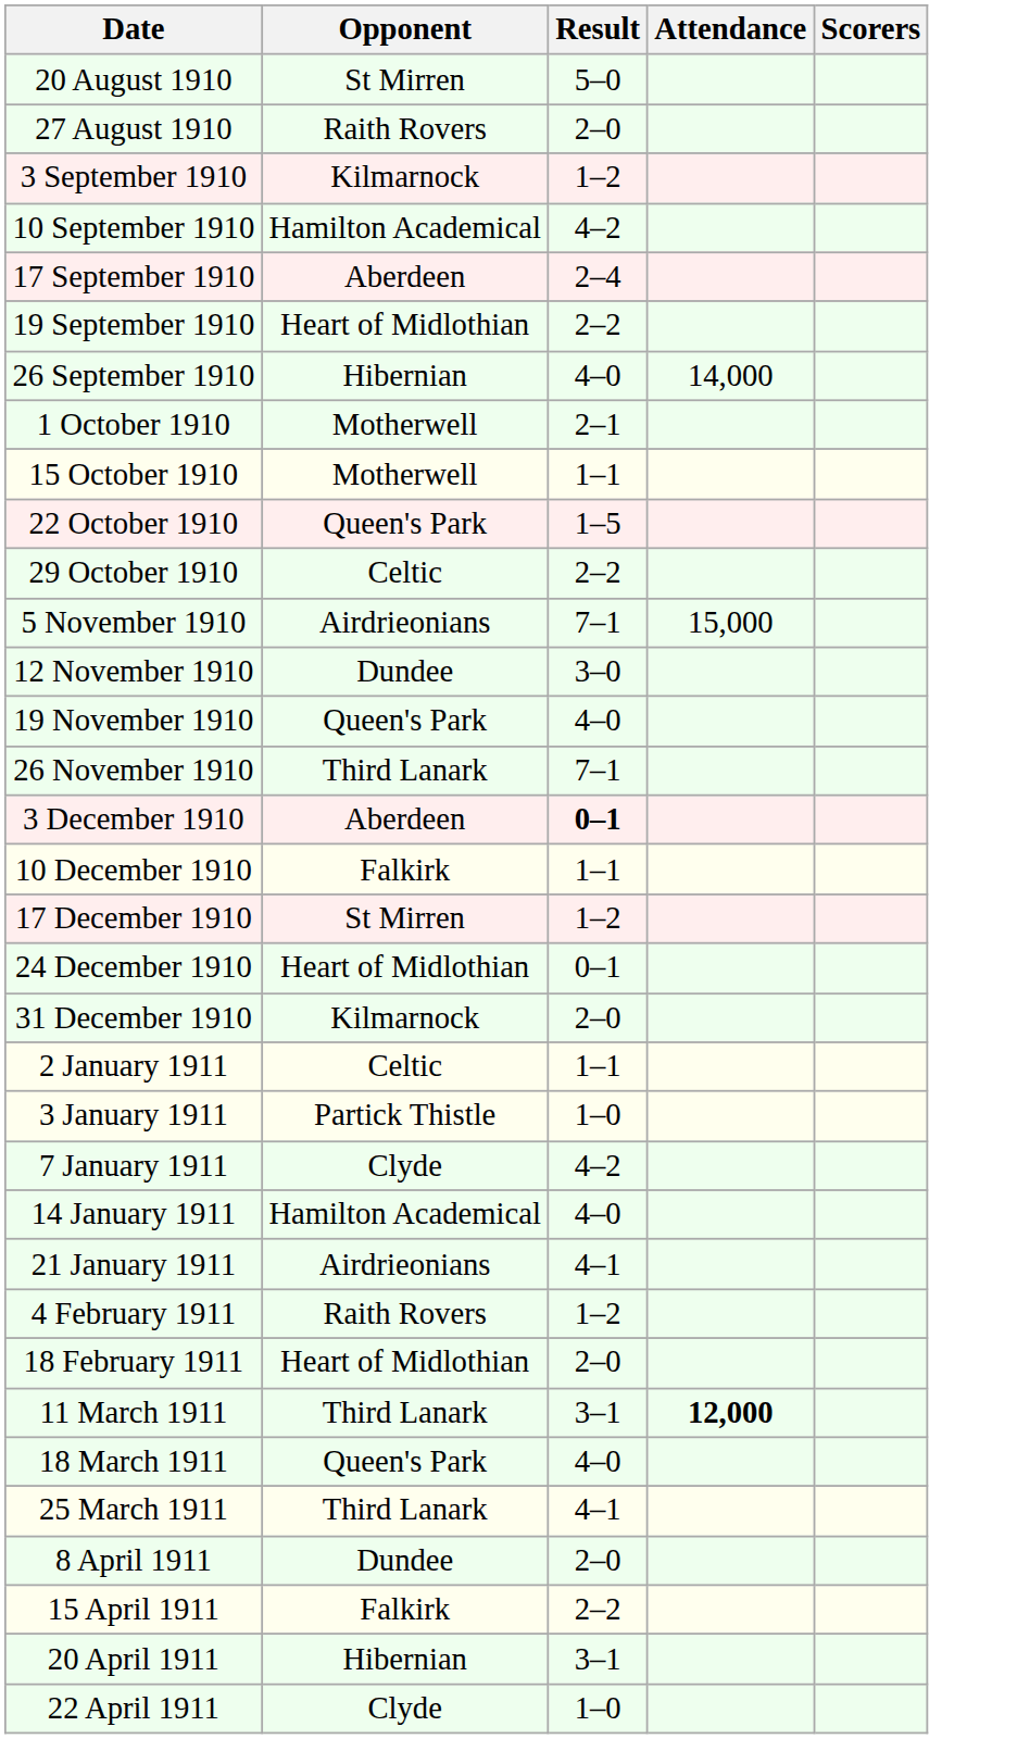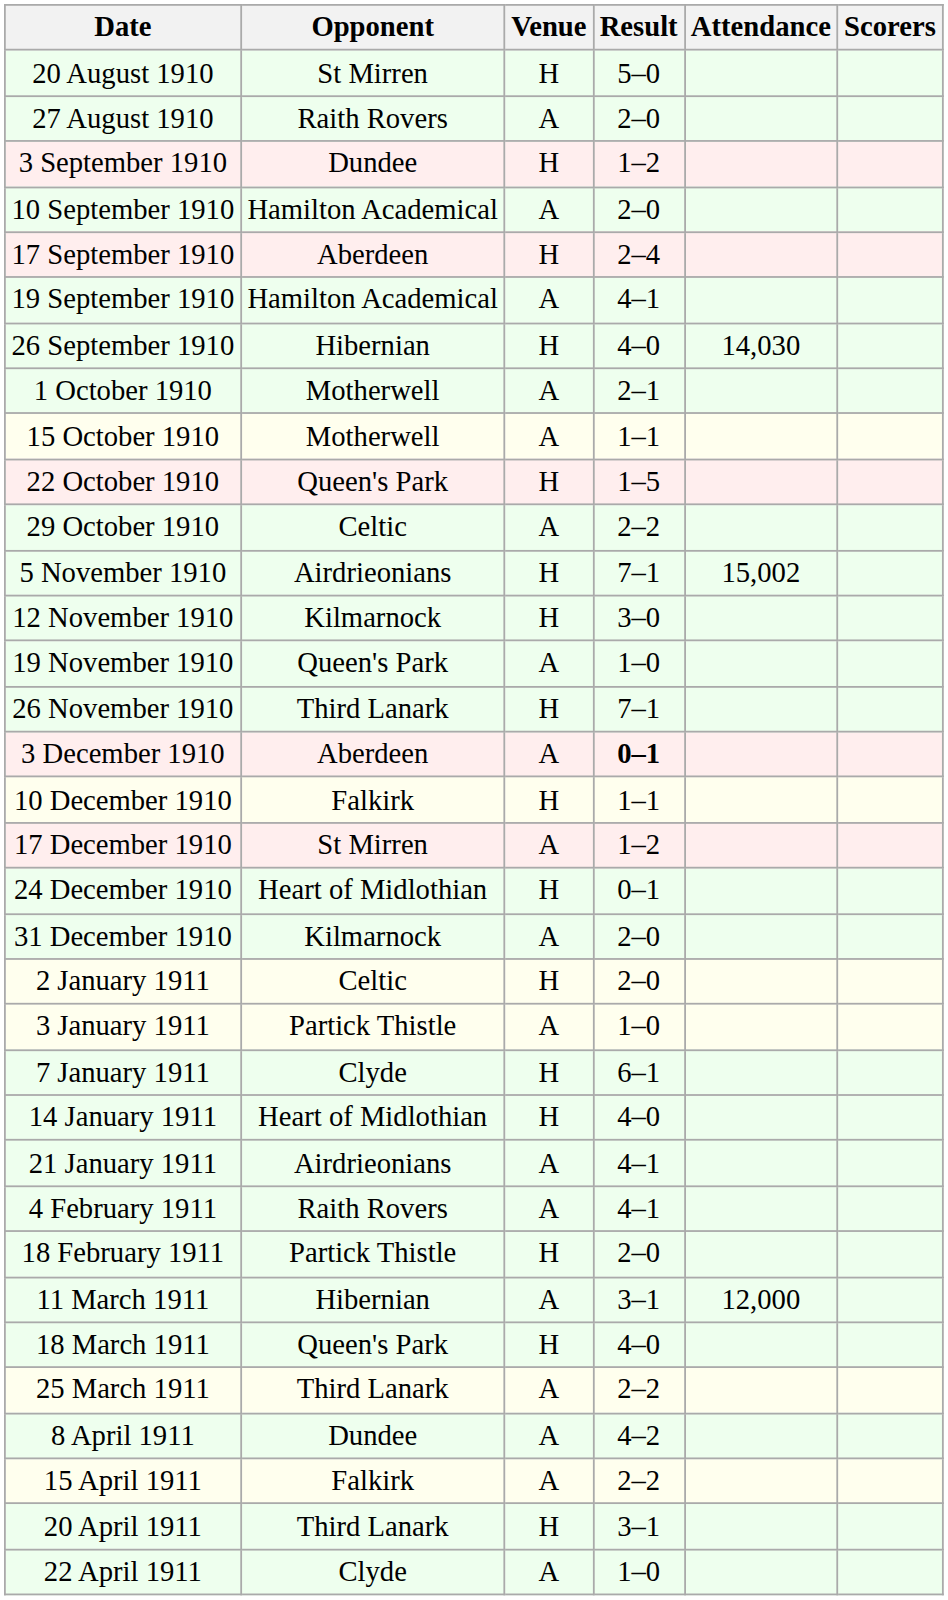+ column: Venue | H | A | H | A | H | A | H | A | A | H | A | H | H | A | H | A | H | A | H | A | H | A | H | H | A | A | H | A | H | A | A | A | H | A
3 September 1910 | Opponent: Kilmarnock -> Dundee
10 September 1910 | Result: 4–2 -> 2–0
19 September 1910 | Opponent: Heart of Midlothian -> Hamilton Academical
19 September 1910 | Result: 2–2 -> 4–1
26 September 1910 | Attendance: 14,000 -> 14,030
5 November 1910 | Attendance: 15,000 -> 15,002
12 November 1910 | Opponent: Dundee -> Kilmarnock
19 November 1910 | Result: 4–0 -> 1–0
2 January 1911 | Result: 1–1 -> 2–0
7 January 1911 | Result: 4–2 -> 6–1
14 January 1911 | Opponent: Hamilton Academical -> Heart of Midlothian
4 February 1911 | Result: 1–2 -> 4–1
18 February 1911 | Opponent: Heart of Midlothian -> Partick Thistle
11 March 1911 | Opponent: Third Lanark -> Hibernian
11 March 1911 | Attendance: bold -> normal
25 March 1911 | Result: 4–1 -> 2–2
8 April 1911 | Result: 2–0 -> 4–2
20 April 1911 | Opponent: Hibernian -> Third Lanark
